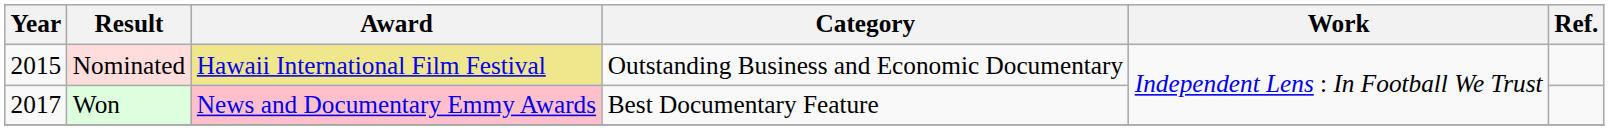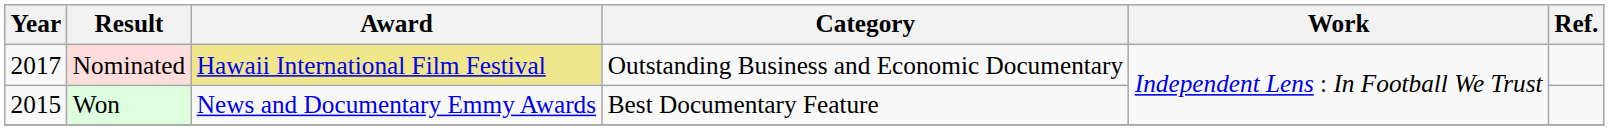Nominated | Year: 2015 -> 2017
Won | Year: 2017 -> 2015
Won | Award: pink background -> no background
